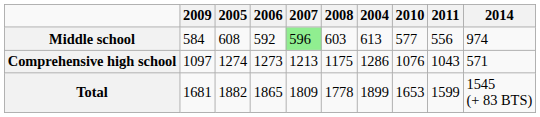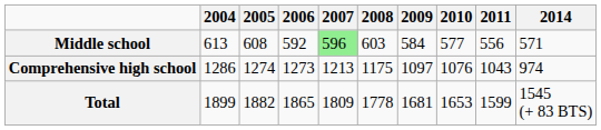columns swapped: 2004 <-> 2009
Middle school | 2014: 974 -> 571
Comprehensive high school | 2014: 571 -> 974
